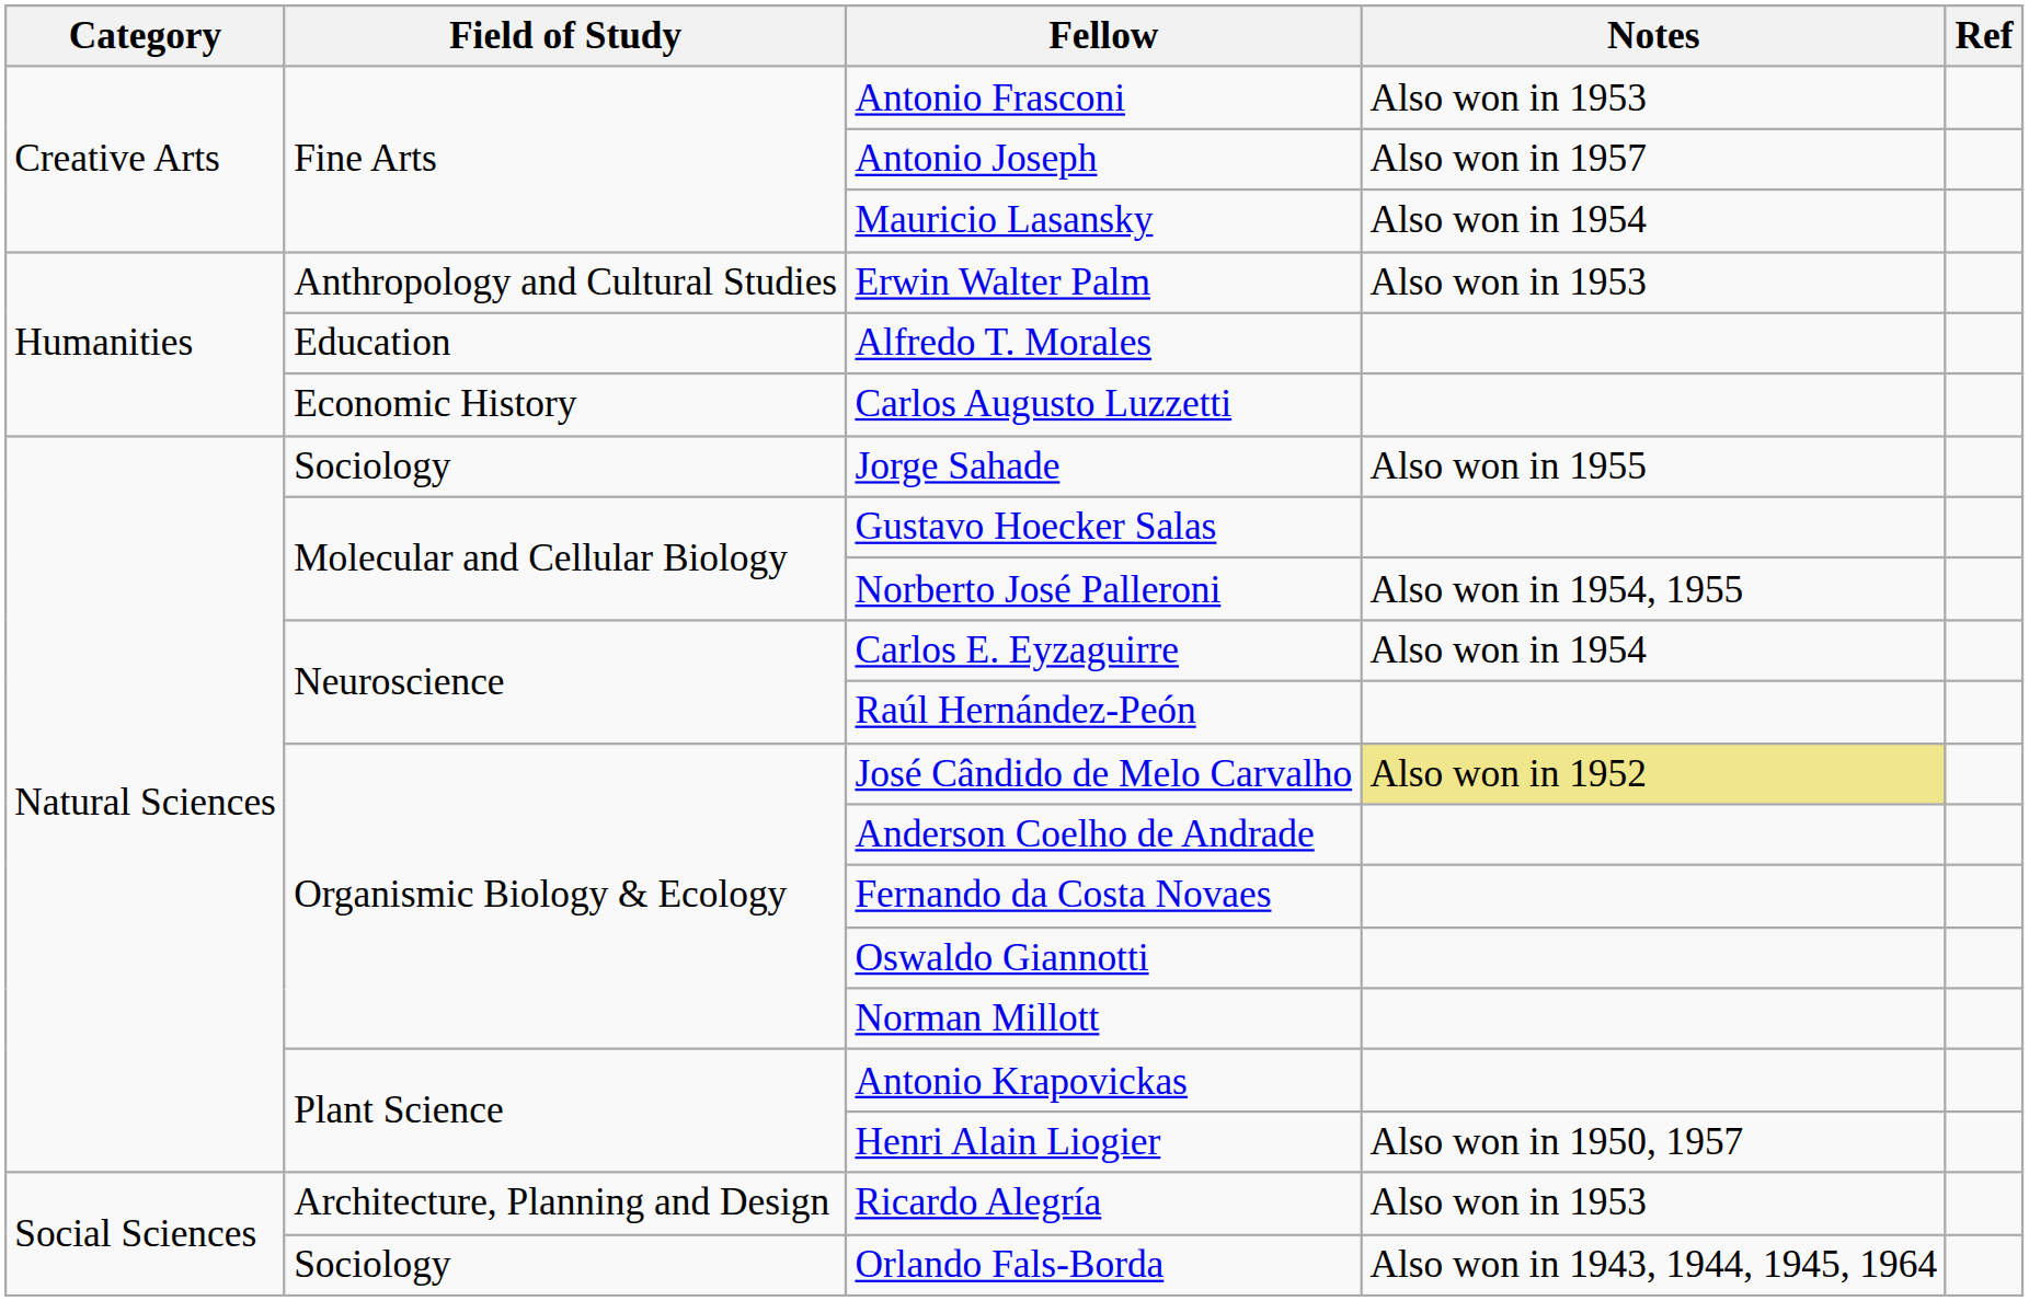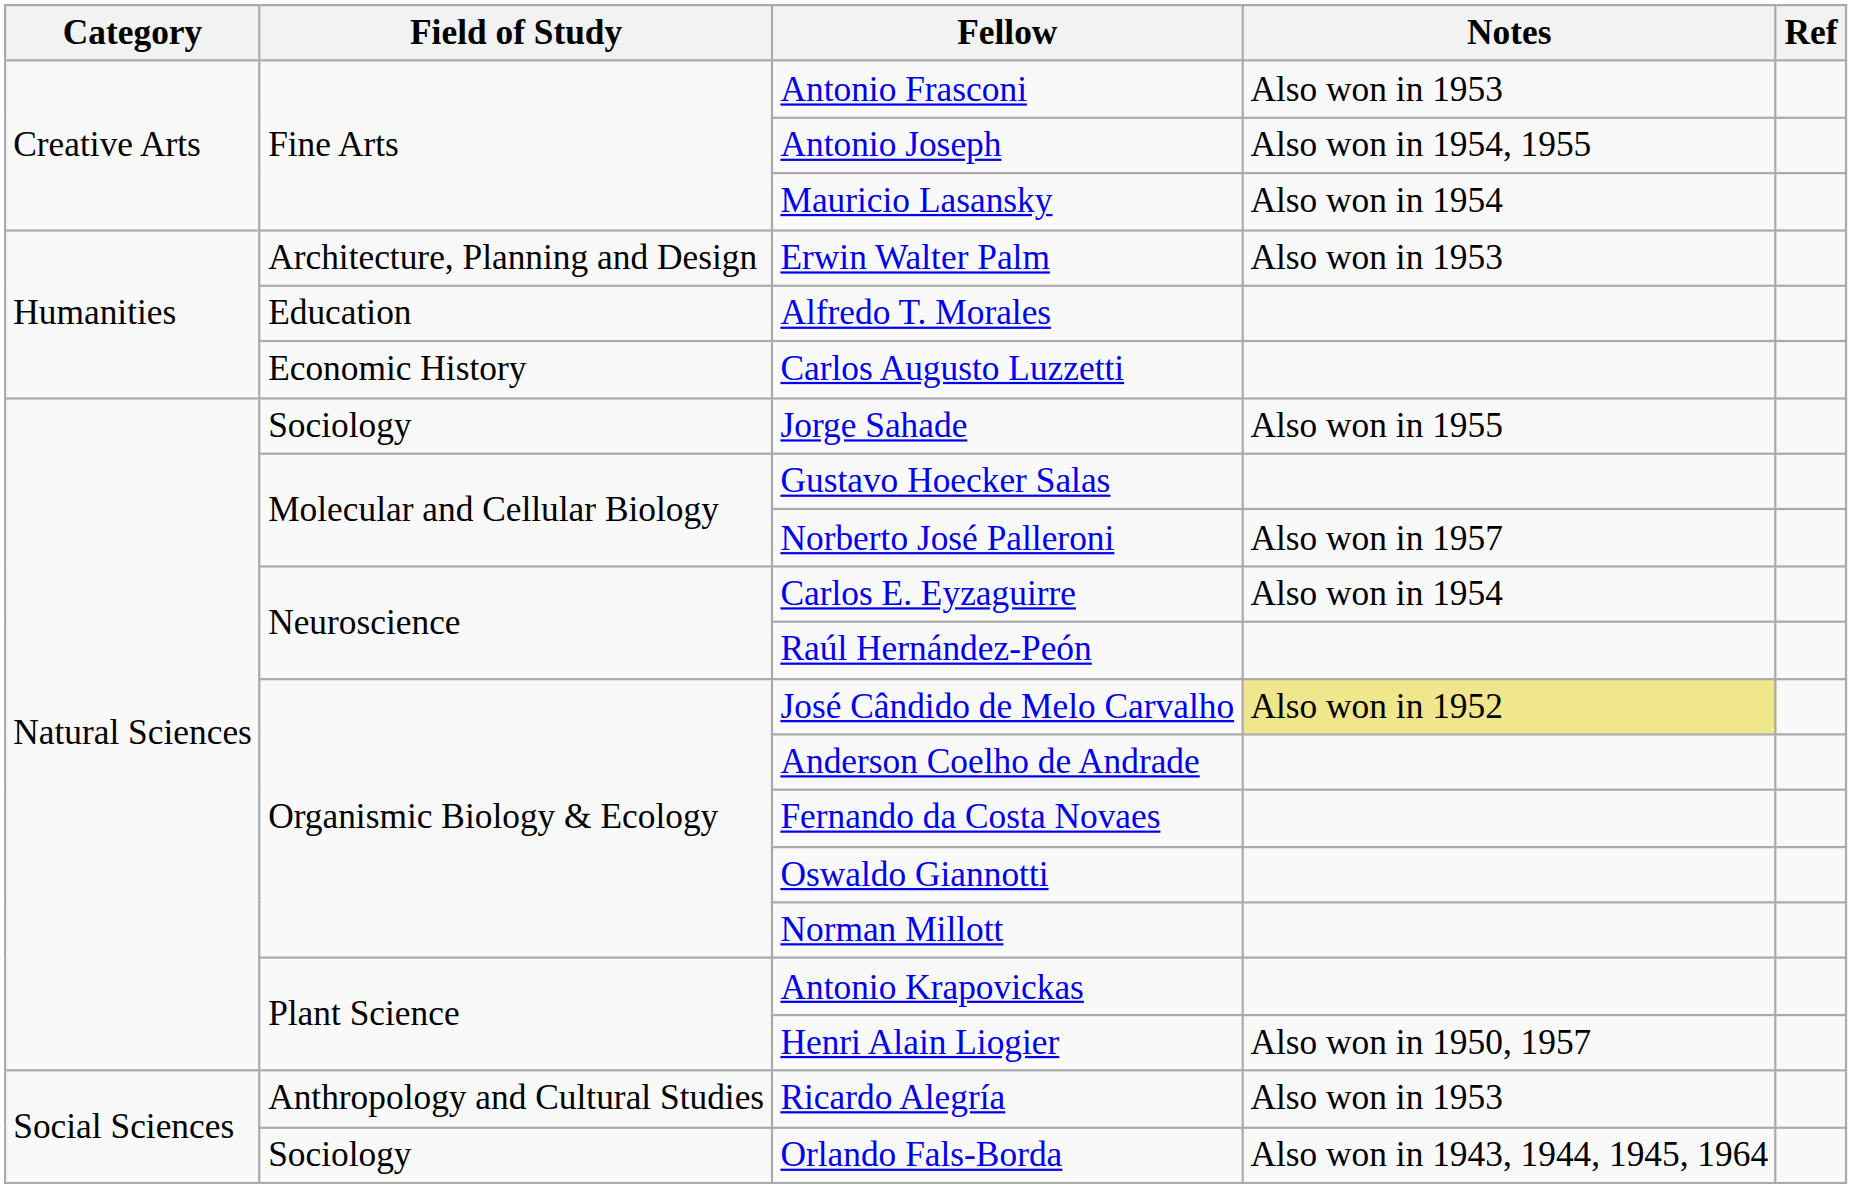Antonio Joseph | Notes: Also won in 1957 -> Also won in 1954, 1955
Erwin Walter Palm | Field of Study: Anthropology and Cultural Studies -> Architecture, Planning and Design
Norberto José Palleroni | Notes: Also won in 1954, 1955 -> Also won in 1957
Ricardo Alegría | Field of Study: Architecture, Planning and Design -> Anthropology and Cultural Studies
